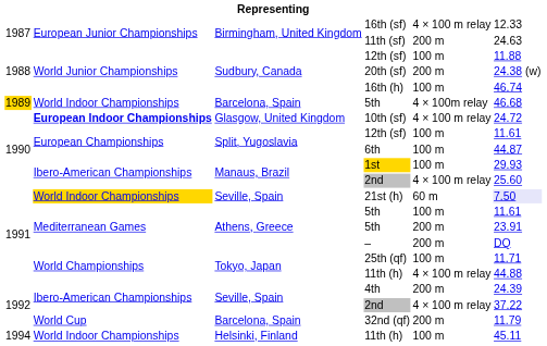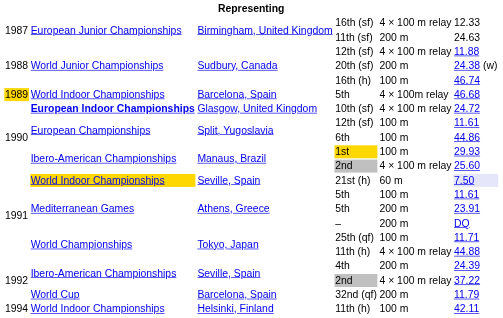Sudbury, Canada / 12th (sf) | column 5: 100 m -> 4 × 100 m relay
6th | column 6: 44.87 -> 44.86
Helsinki, Finland / 11th (h) | column 6: 45.11 -> 42.11
